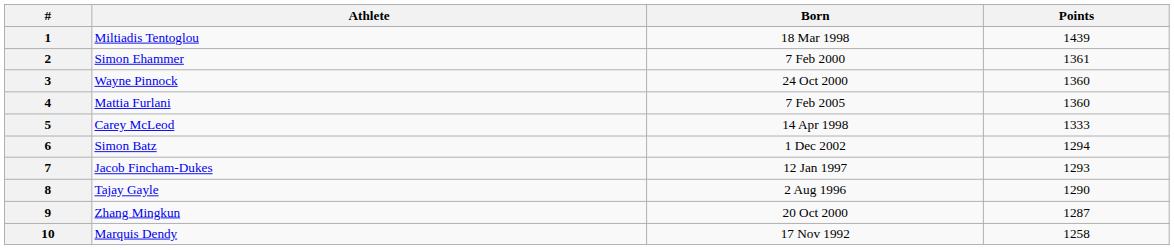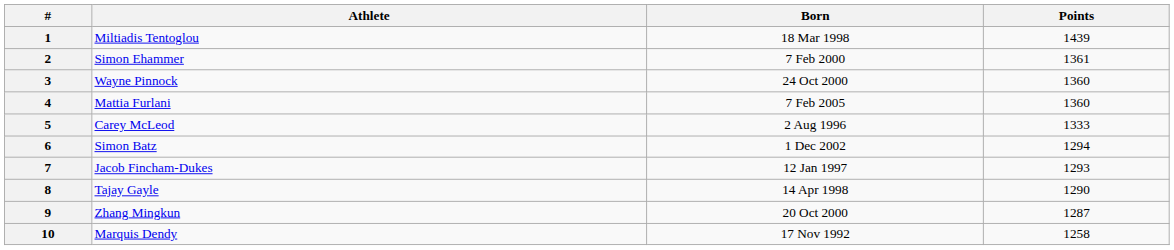5 | Born: 14 Apr 1998 -> 2 Aug 1996
8 | Born: 2 Aug 1996 -> 14 Apr 1998
